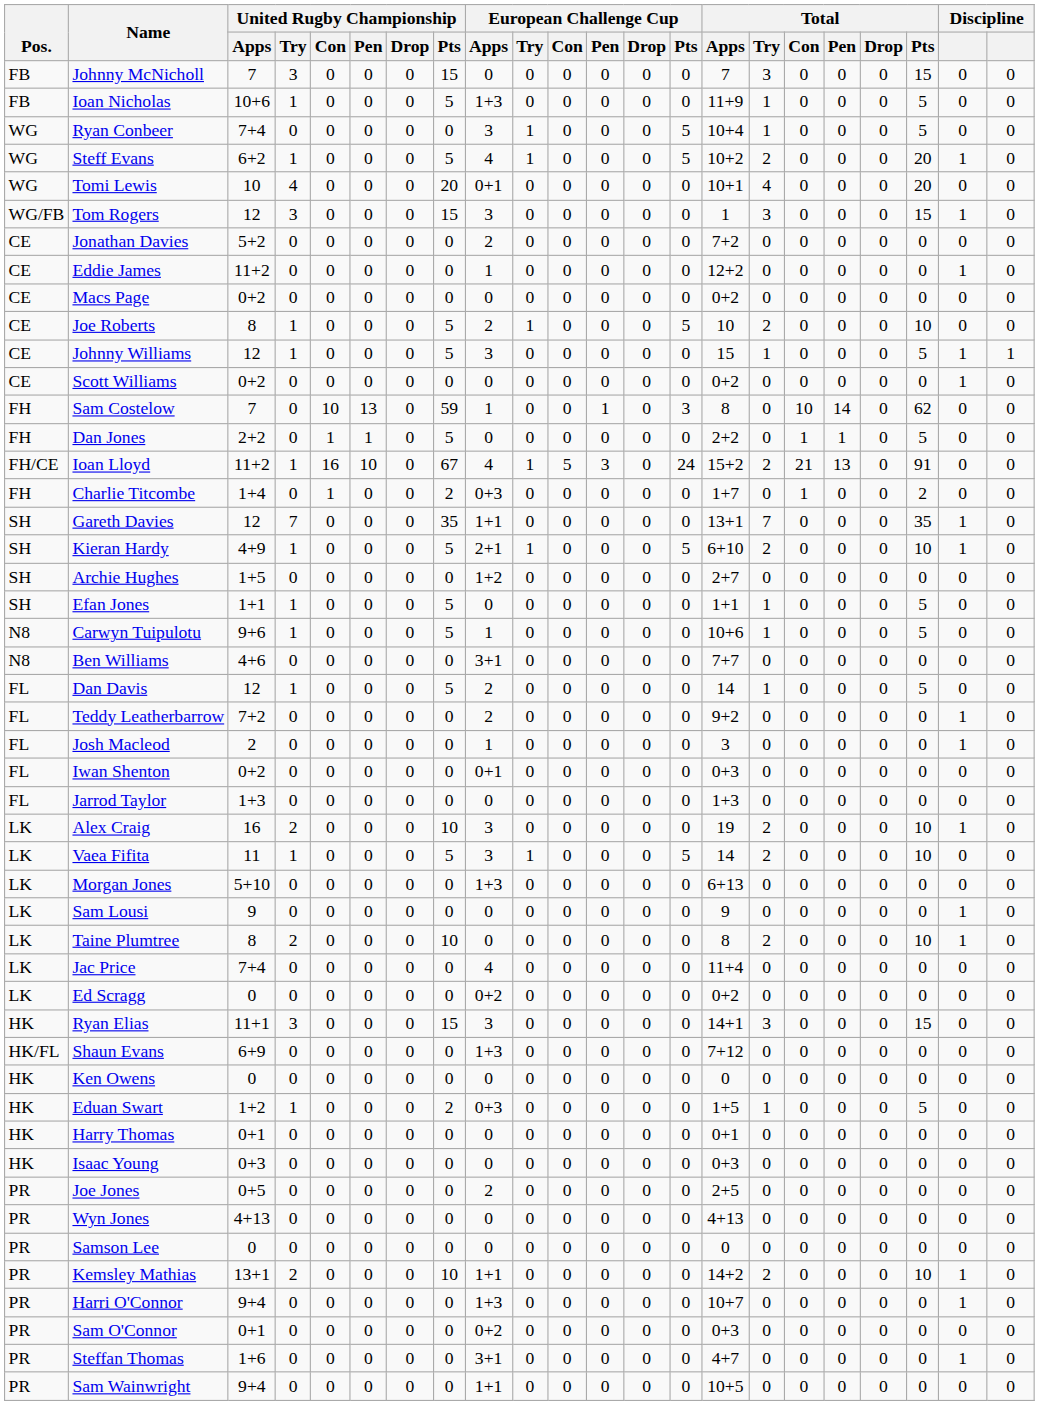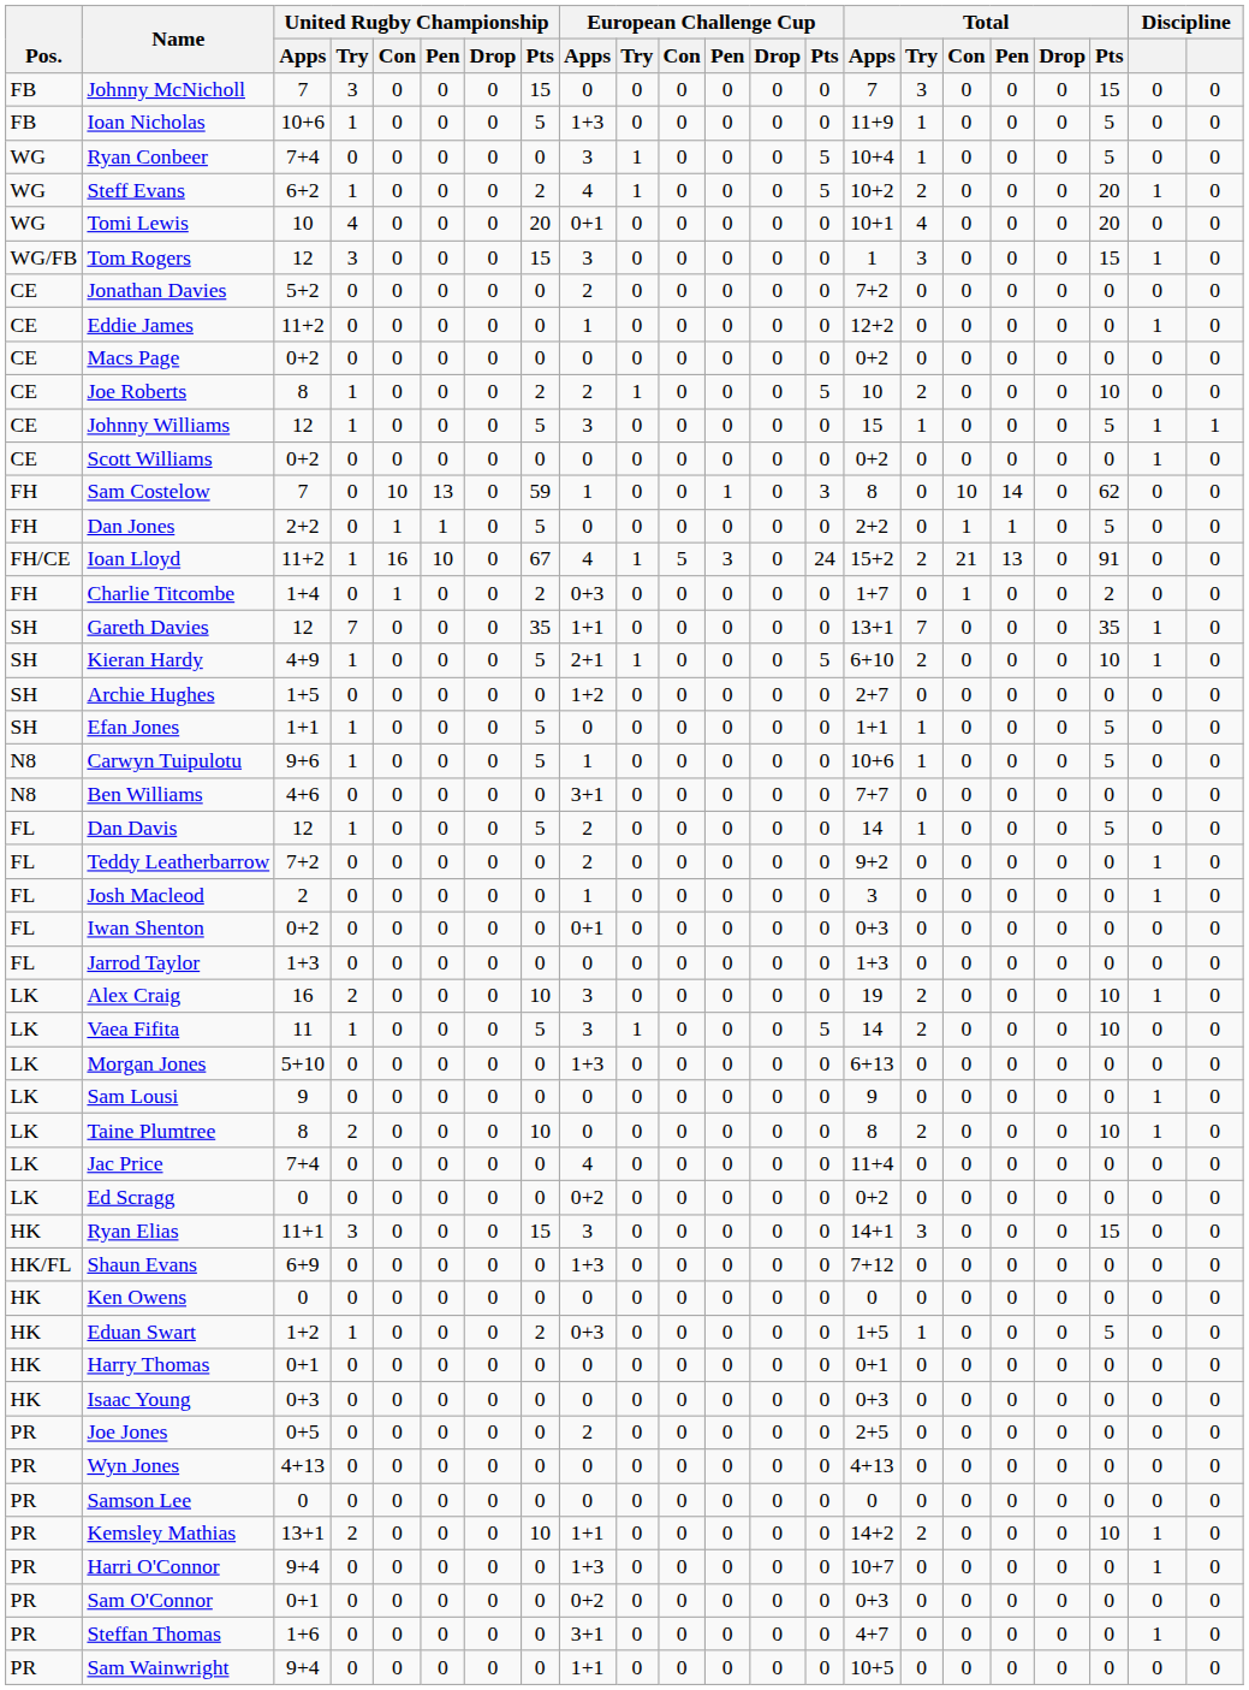Steff Evans | United Rugby Championship / Pts: 5 -> 2
Joe Roberts | United Rugby Championship / Pts: 5 -> 2
